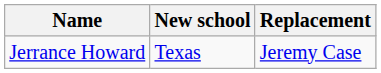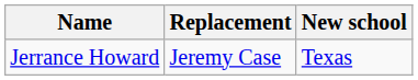columns swapped: New school <-> Replacement
